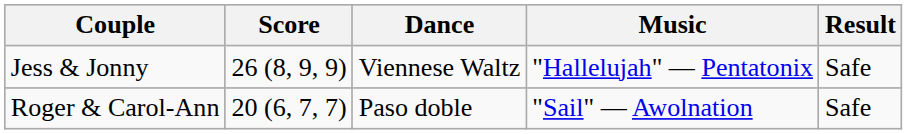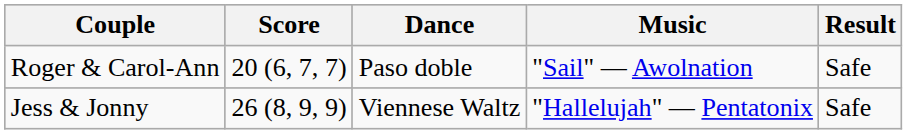rows swapped: Roger & Carol-Ann <-> Jess & Jonny
